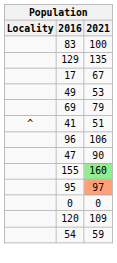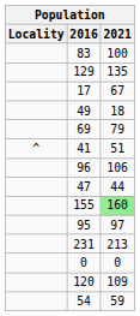49 | 2021: 53 -> 18
47 | 2021: 90 -> 44
95 | 2021: lightsalmon background -> no background
+ row: 231 | 213
